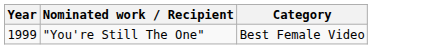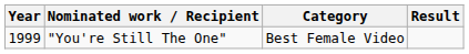+ column: Result
